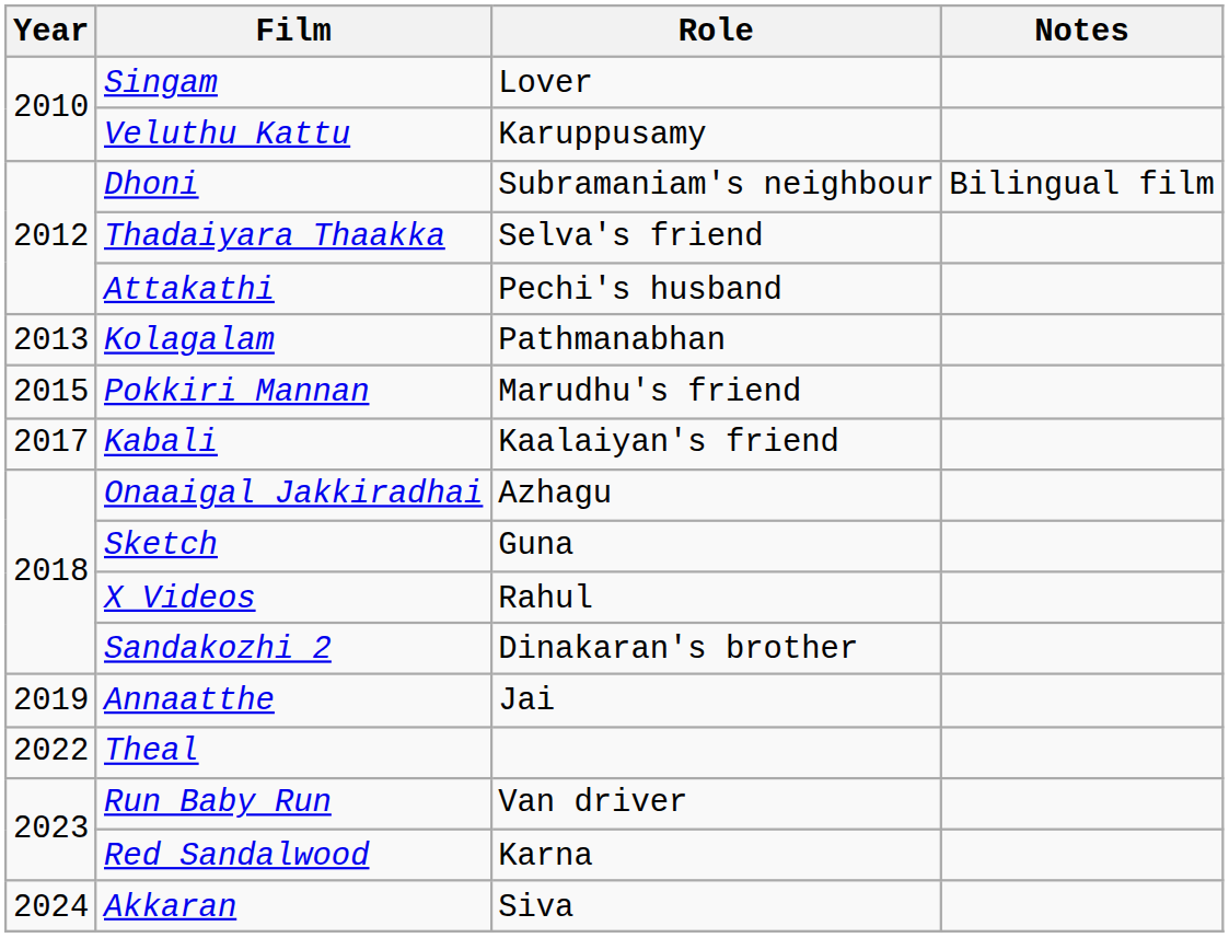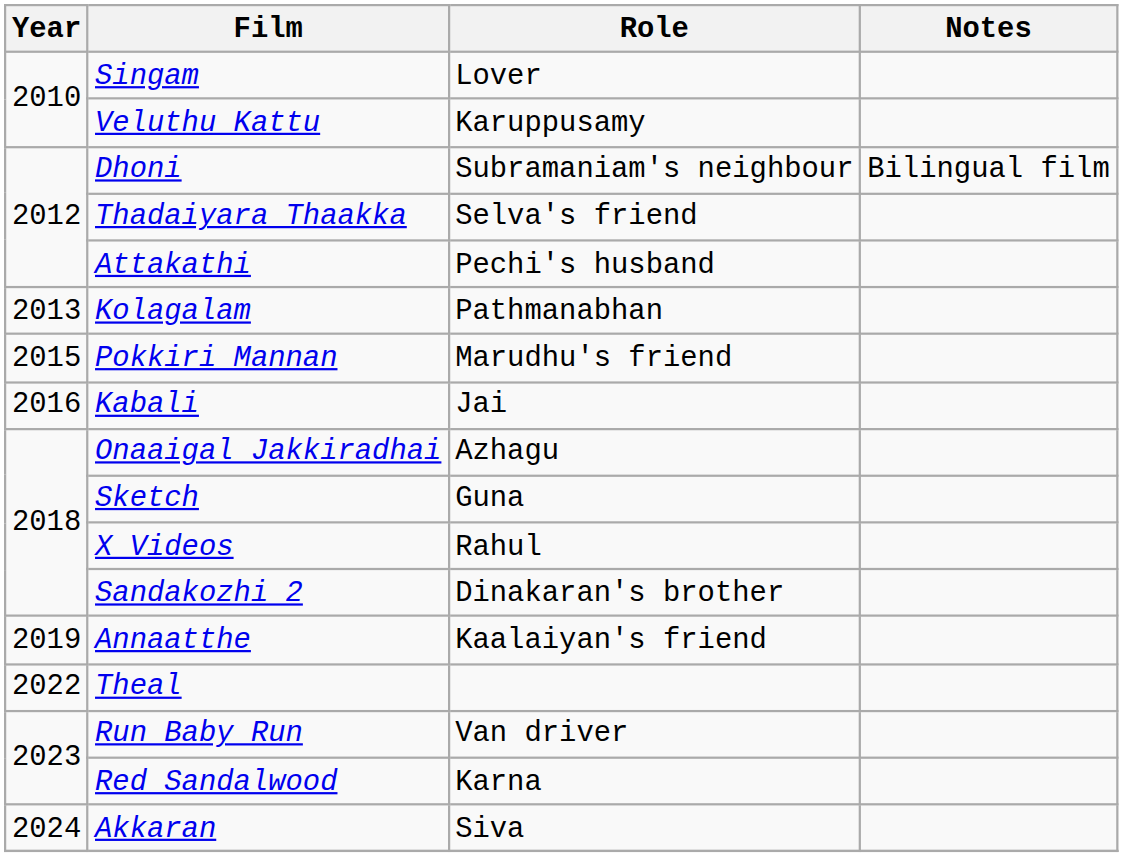Kabali | Year: 2017 -> 2016
Kabali | Role: Kaalaiyan's friend -> Jai
Annaatthe | Role: Jai -> Kaalaiyan's friend
